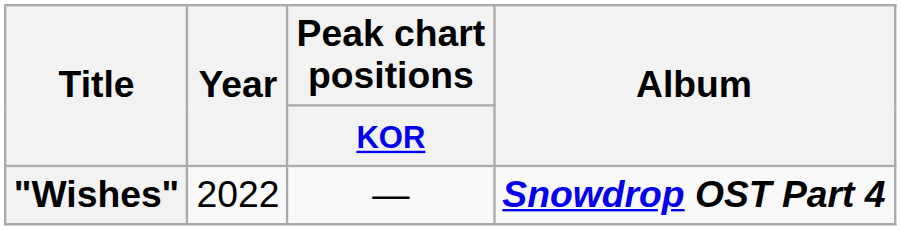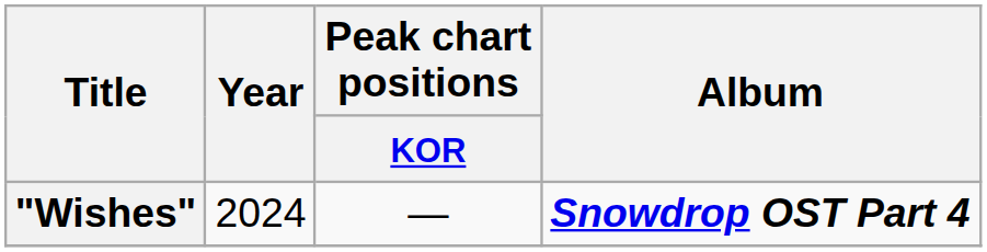"Wishes" | Year: 2022 -> 2024
